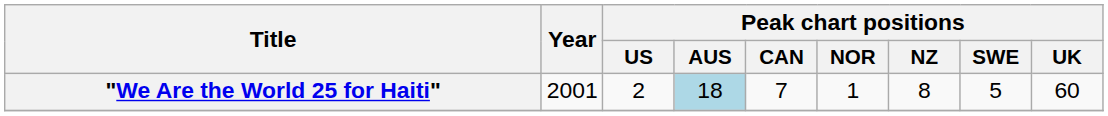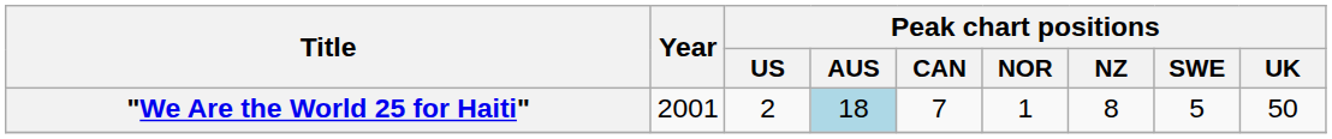"We Are the World 25 for Haiti" | Peak chart positions / UK: 60 -> 50
